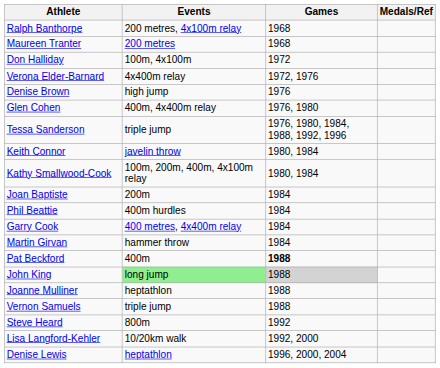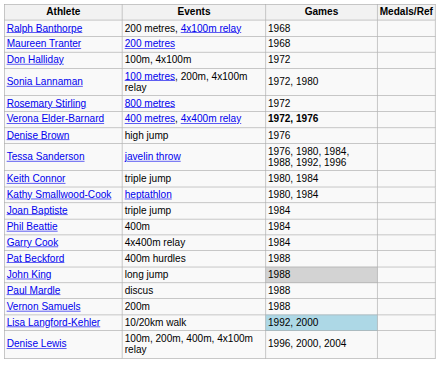+ row: Sonia Lannaman | 100 metres, 200m, 4x100m relay | 1972, 1980
+ row: Rosemary Stirling | 800 metres | 1972
Verona Elder-Barnard | Events: 4x400m relay -> 400 metres, 4x400m relay
Verona Elder-Barnard | Games: normal -> bold
- row: Glen Cohen | 400m, 4x400m relay | 1976, 1980
Tessa Sanderson | Events: triple jump -> javelin throw
Keith Connor | Events: javelin throw -> triple jump
Kathy Smallwood-Cook | Events: 100m, 200m, 400m, 4x100m relay -> heptathlon
Joan Baptiste | Events: 200m -> triple jump
Phil Beattie | Events: 400m hurdles -> 400m
Garry Cook | Events: 400 metres, 4x400m relay -> 4x400m relay
- row: Martin Girvan | hammer throw | 1984
Pat Beckford | Events: 400m -> 400m hurdles
Pat Beckford | Games: bold -> normal
John King | Events: lightgreen background -> no background
+ row: Paul Mardle | discus | 1988
- row: Joanne Mulliner | heptathlon | 1988
Vernon Samuels | Events: triple jump -> 200m
- row: Steve Heard | 800m | 1992
Lisa Langford-Kehler | Games: no background -> lightblue background
Denise Lewis | Events: heptathlon -> 100m, 200m, 400m, 4x100m relay
